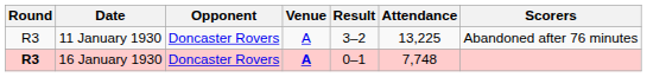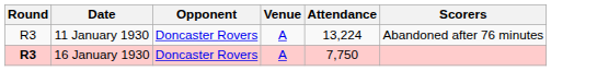- column: Result | 3–2 | 0–1
11 January 1930 | Attendance: 13,225 -> 13,224
16 January 1930 | Venue: bold -> normal
16 January 1930 | Attendance: 7,748 -> 7,750
